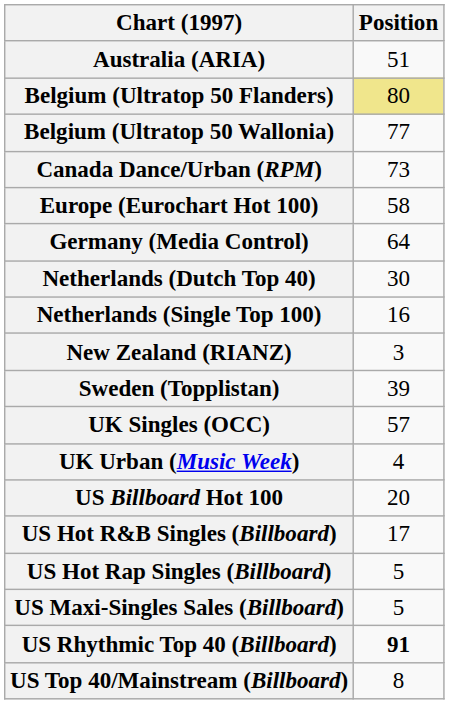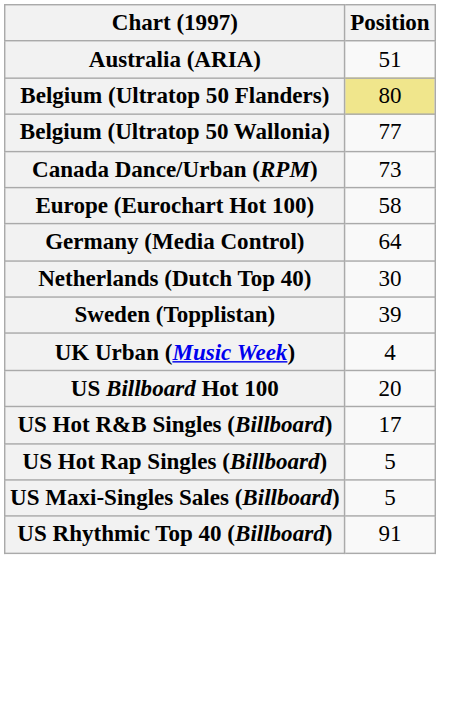- row: Netherlands (Single Top 100) | 16
- row: New Zealand (RIANZ) | 3
- row: UK Singles (OCC) | 57
US Rhythmic Top 40 (Billboard) | Position: bold -> normal
- row: US Top 40/Mainstream (Billboard) | 8
